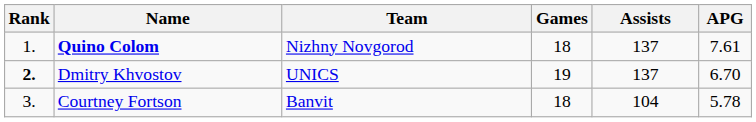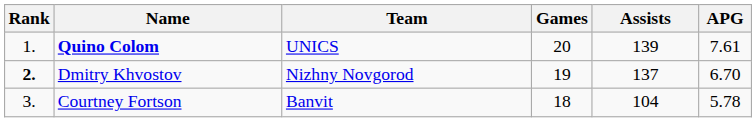Quino Colom | Team: Nizhny Novgorod -> UNICS
Quino Colom | Games: 18 -> 20
Quino Colom | Assists: 137 -> 139
Dmitry Khvostov | Team: UNICS -> Nizhny Novgorod
